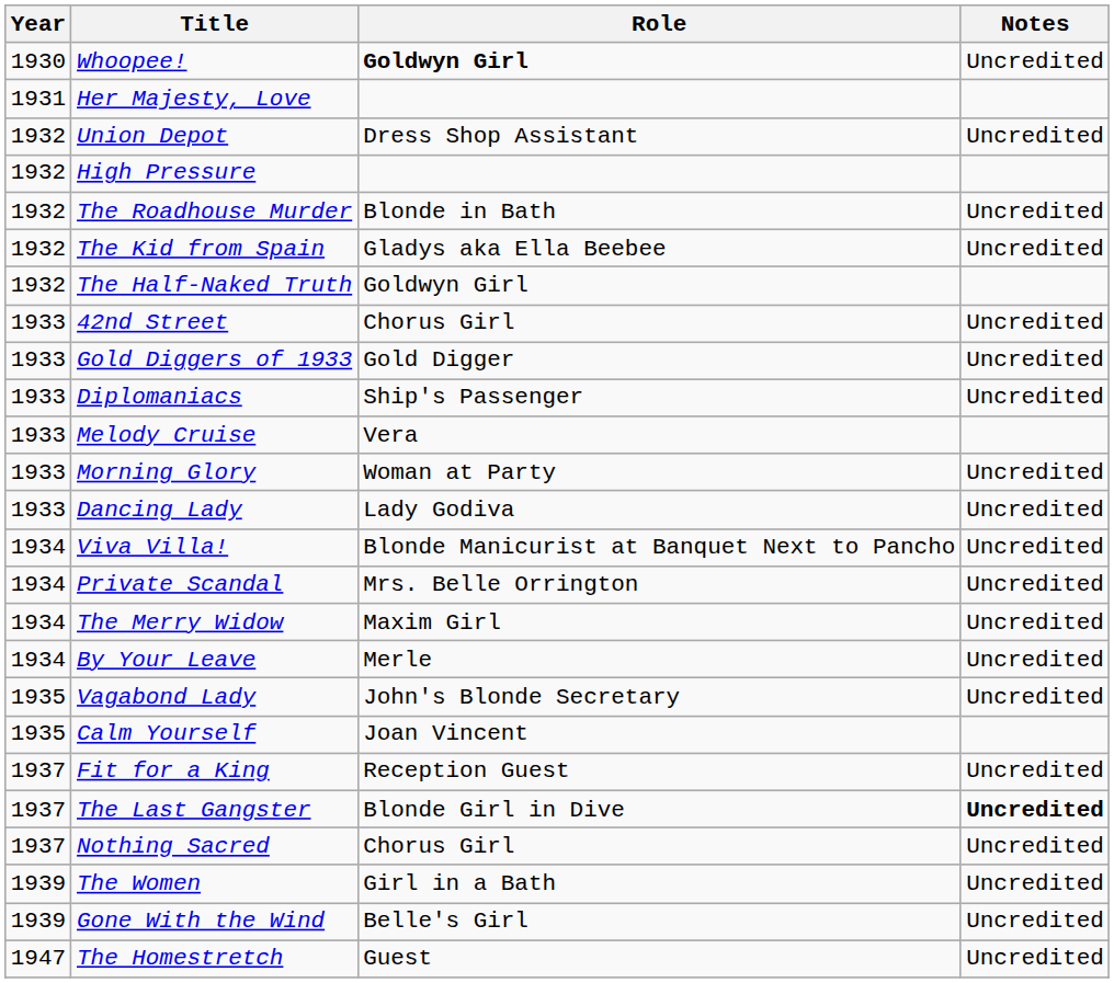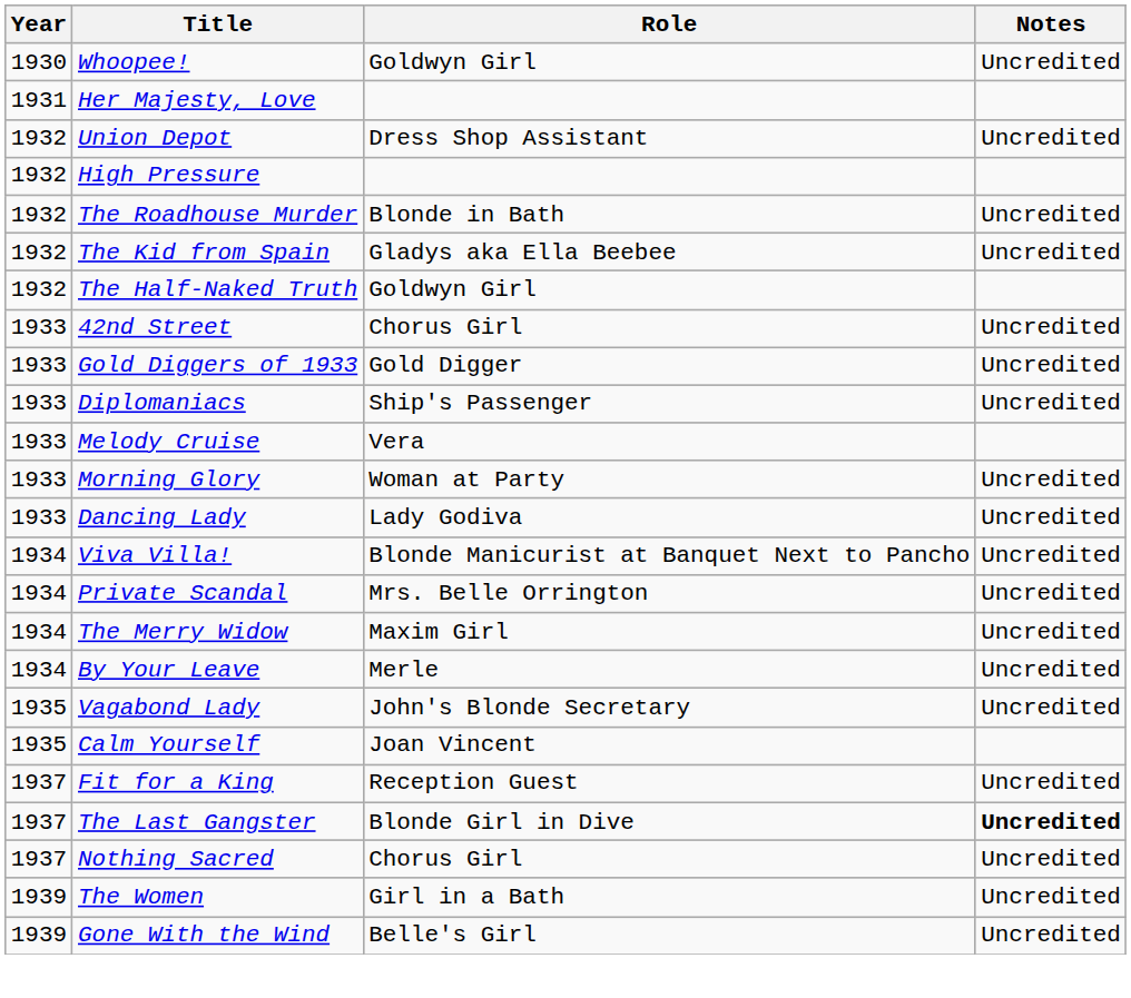Whoopee! | Role: bold -> normal
- row: 1947 | The Homestretch | Guest | Uncredited
